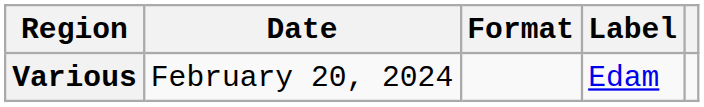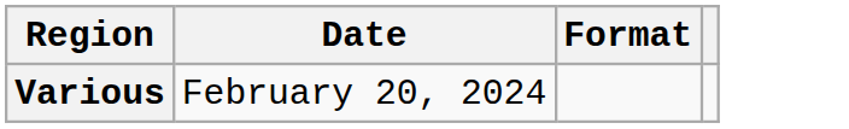- column: Label | Edam
